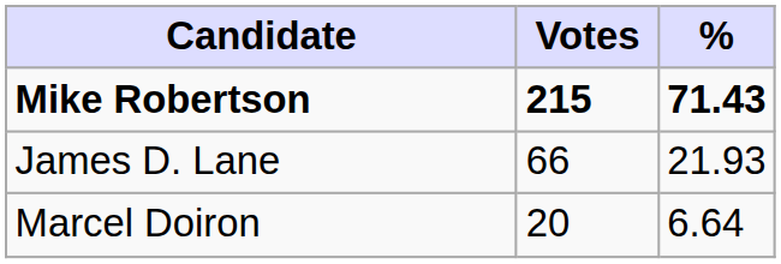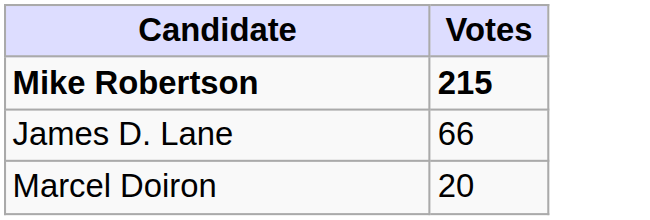- column: % | 71.43 | 21.93 | 6.64
